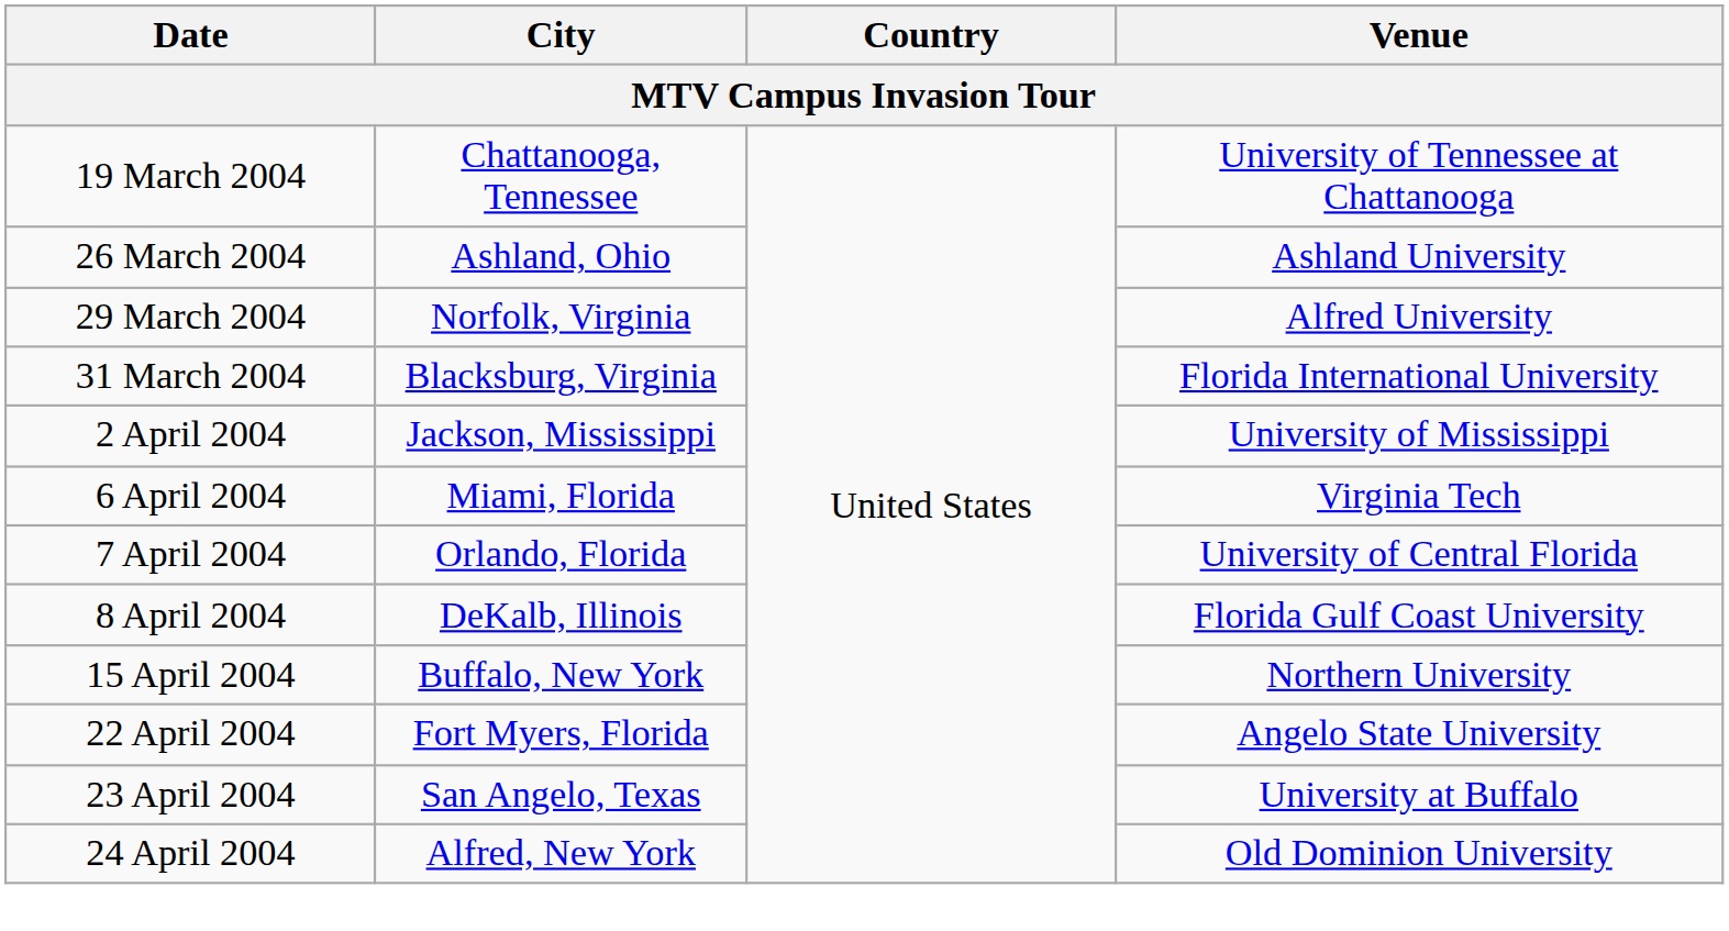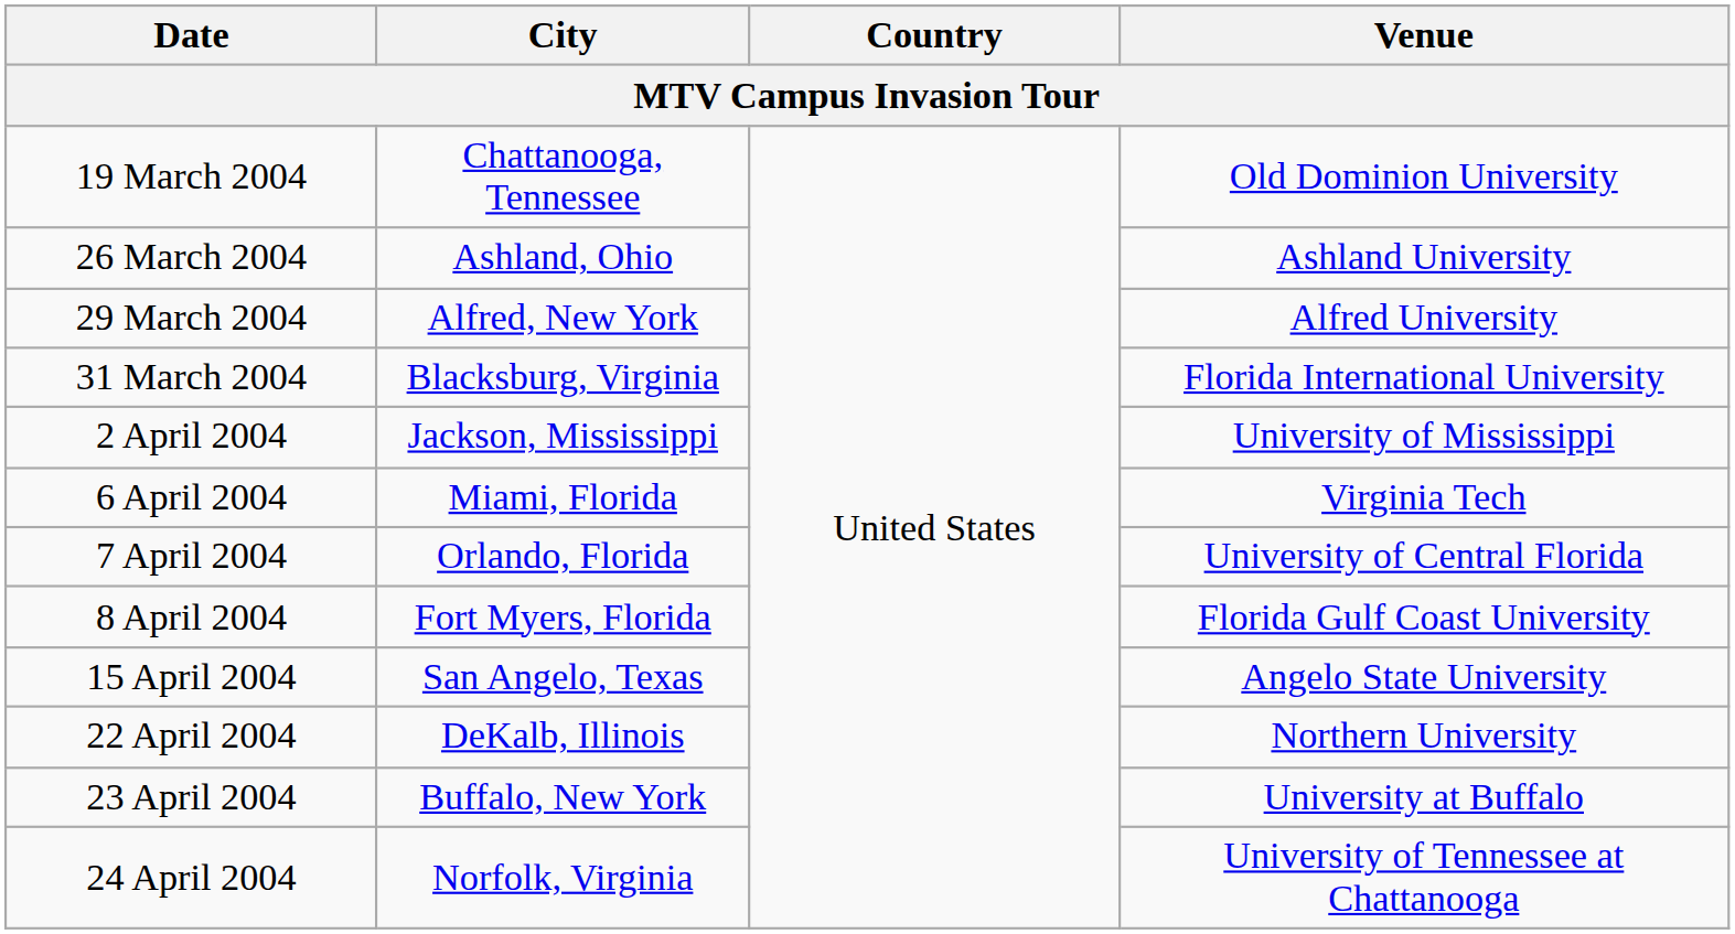19 March 2004 | Venue: University of Tennessee at Chattanooga -> Old Dominion University
29 March 2004 | City: Norfolk, Virginia -> Alfred, New York
8 April 2004 | City: DeKalb, Illinois -> Fort Myers, Florida
15 April 2004 | City: Buffalo, New York -> San Angelo, Texas
15 April 2004 | Venue: Northern University -> Angelo State University
22 April 2004 | City: Fort Myers, Florida -> DeKalb, Illinois
22 April 2004 | Venue: Angelo State University -> Northern University
23 April 2004 | City: San Angelo, Texas -> Buffalo, New York
24 April 2004 | City: Alfred, New York -> Norfolk, Virginia
24 April 2004 | Venue: Old Dominion University -> University of Tennessee at Chattanooga
